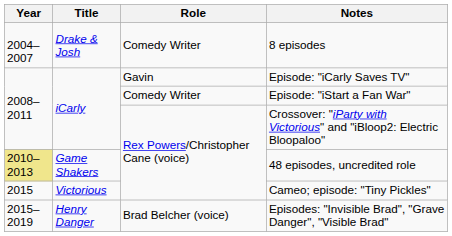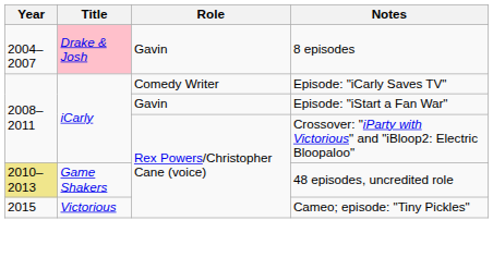8 episodes | Title: no background -> pink background
8 episodes | Role: Comedy Writer -> Gavin
Episode: "iCarly Saves TV" | Role: Gavin -> Comedy Writer
Episode: "iStart a Fan War" | Role: Comedy Writer -> Gavin
- row: 2015–2019 | Henry Danger | Brad Belcher (voice) | Episodes: "Invisible Brad", "Grave Danger", "Visible Brad"
